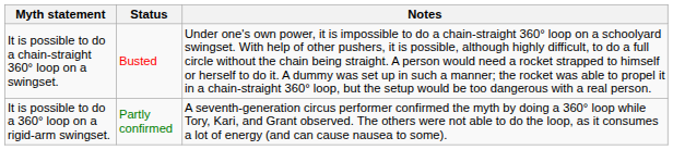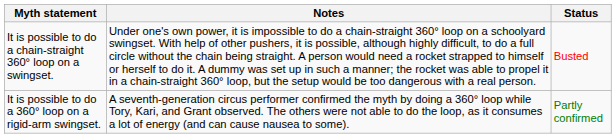columns swapped: Status <-> Notes
